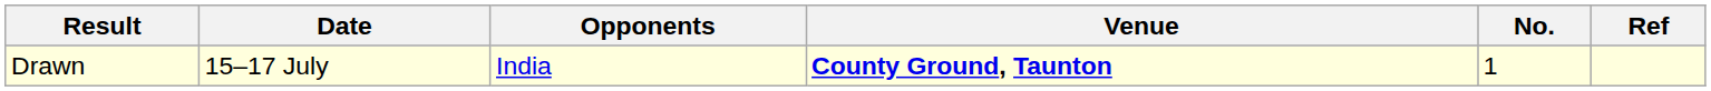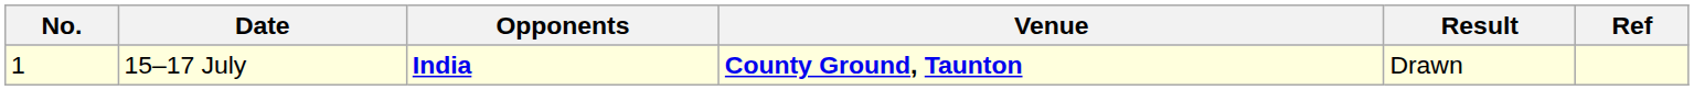columns swapped: No. <-> Result
15–17 July | Opponents: normal -> bold
